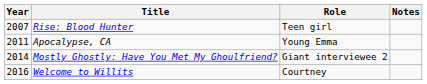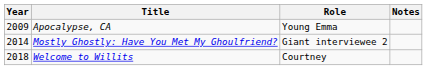- row: 2007 | Rise: Blood Hunter | Teen girl
Apocalypse, CA | Year: 2011 -> 2009
Welcome to Willits | Year: 2016 -> 2018
